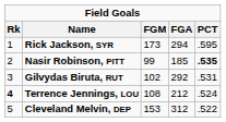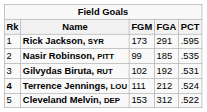Rick Jackson, SYR | FGA: 294 -> 291
Nasir Robinson, PITT | PCT: bold -> normal
Gilvydas Biruta, RUT | FGA: 292 -> 192
Terrence Jennings, LOU | FGM: 108 -> 111
